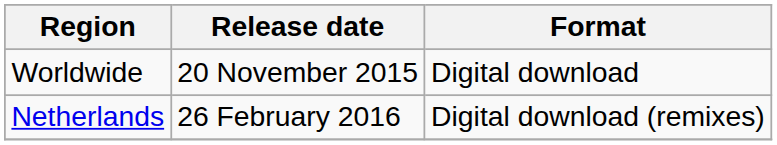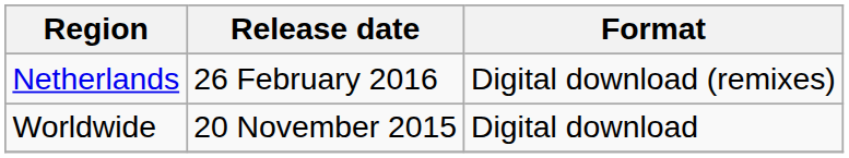rows swapped: Worldwide <-> Netherlands
